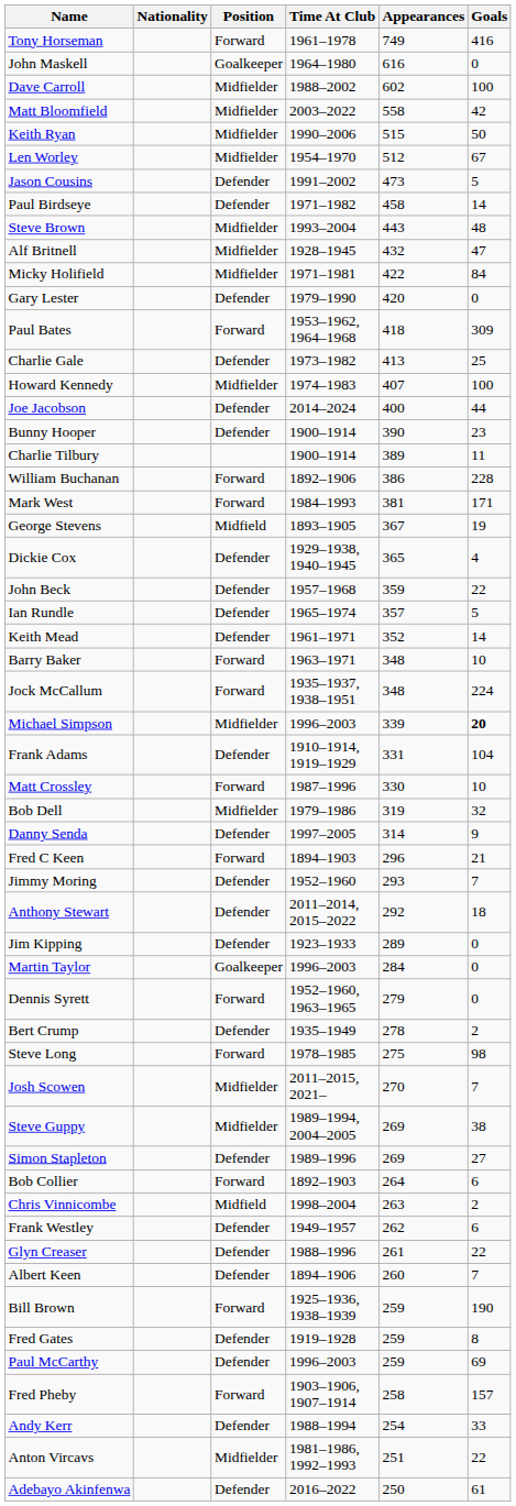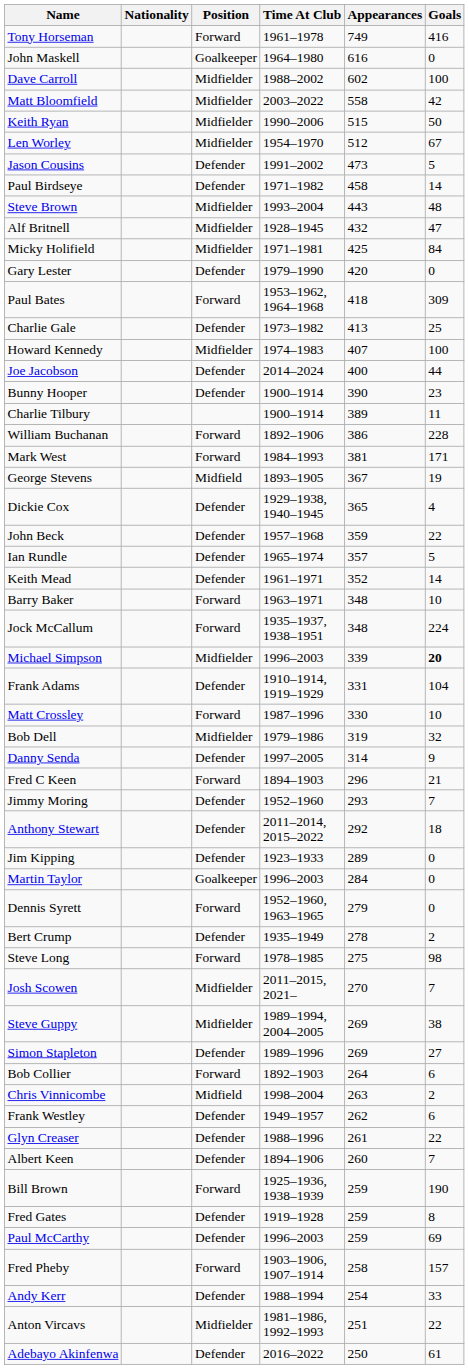Micky Holifield | Appearances: 422 -> 425
